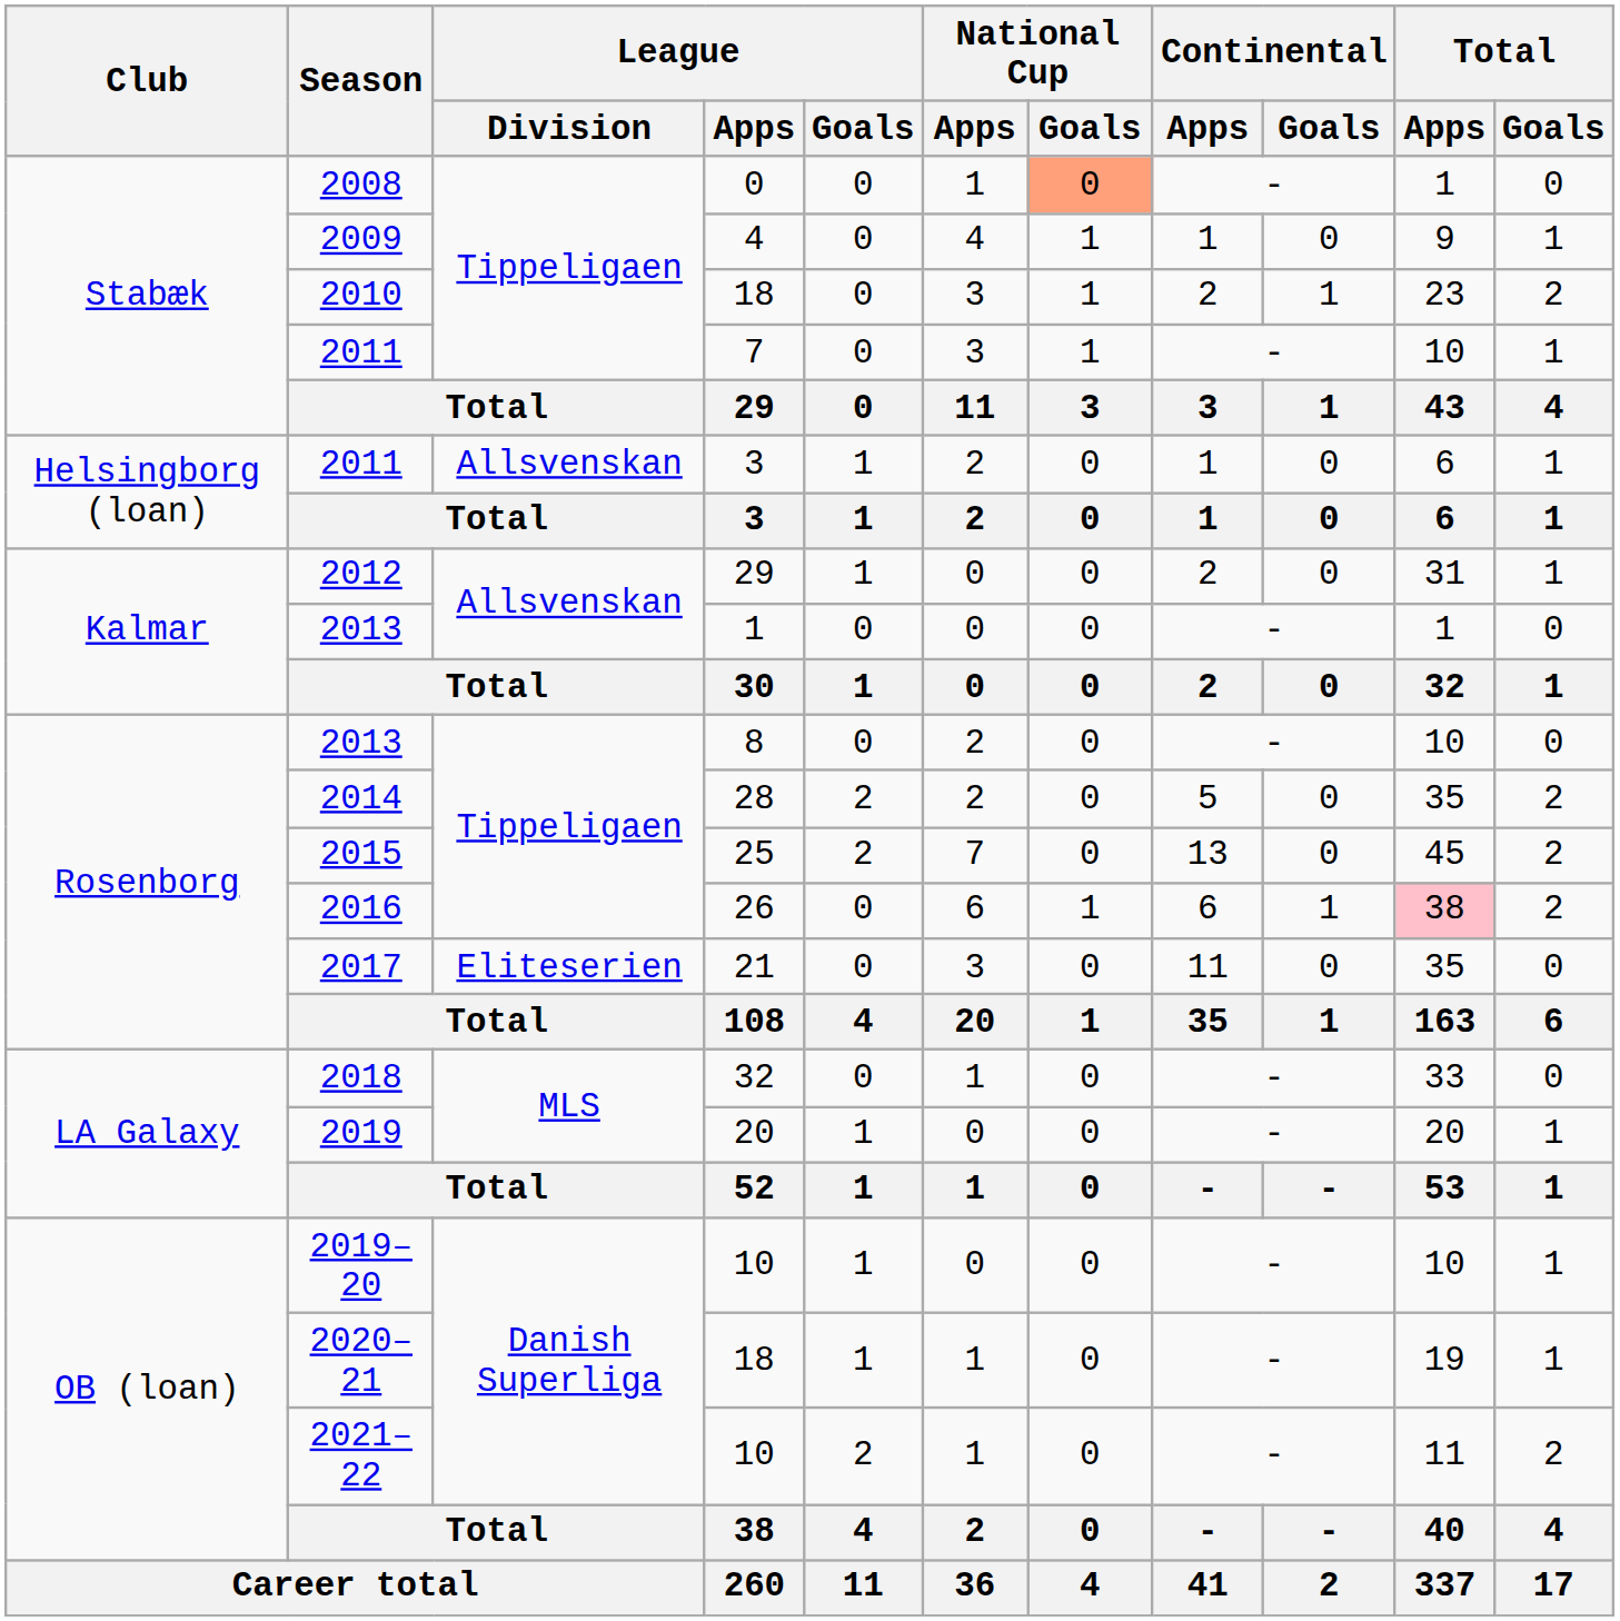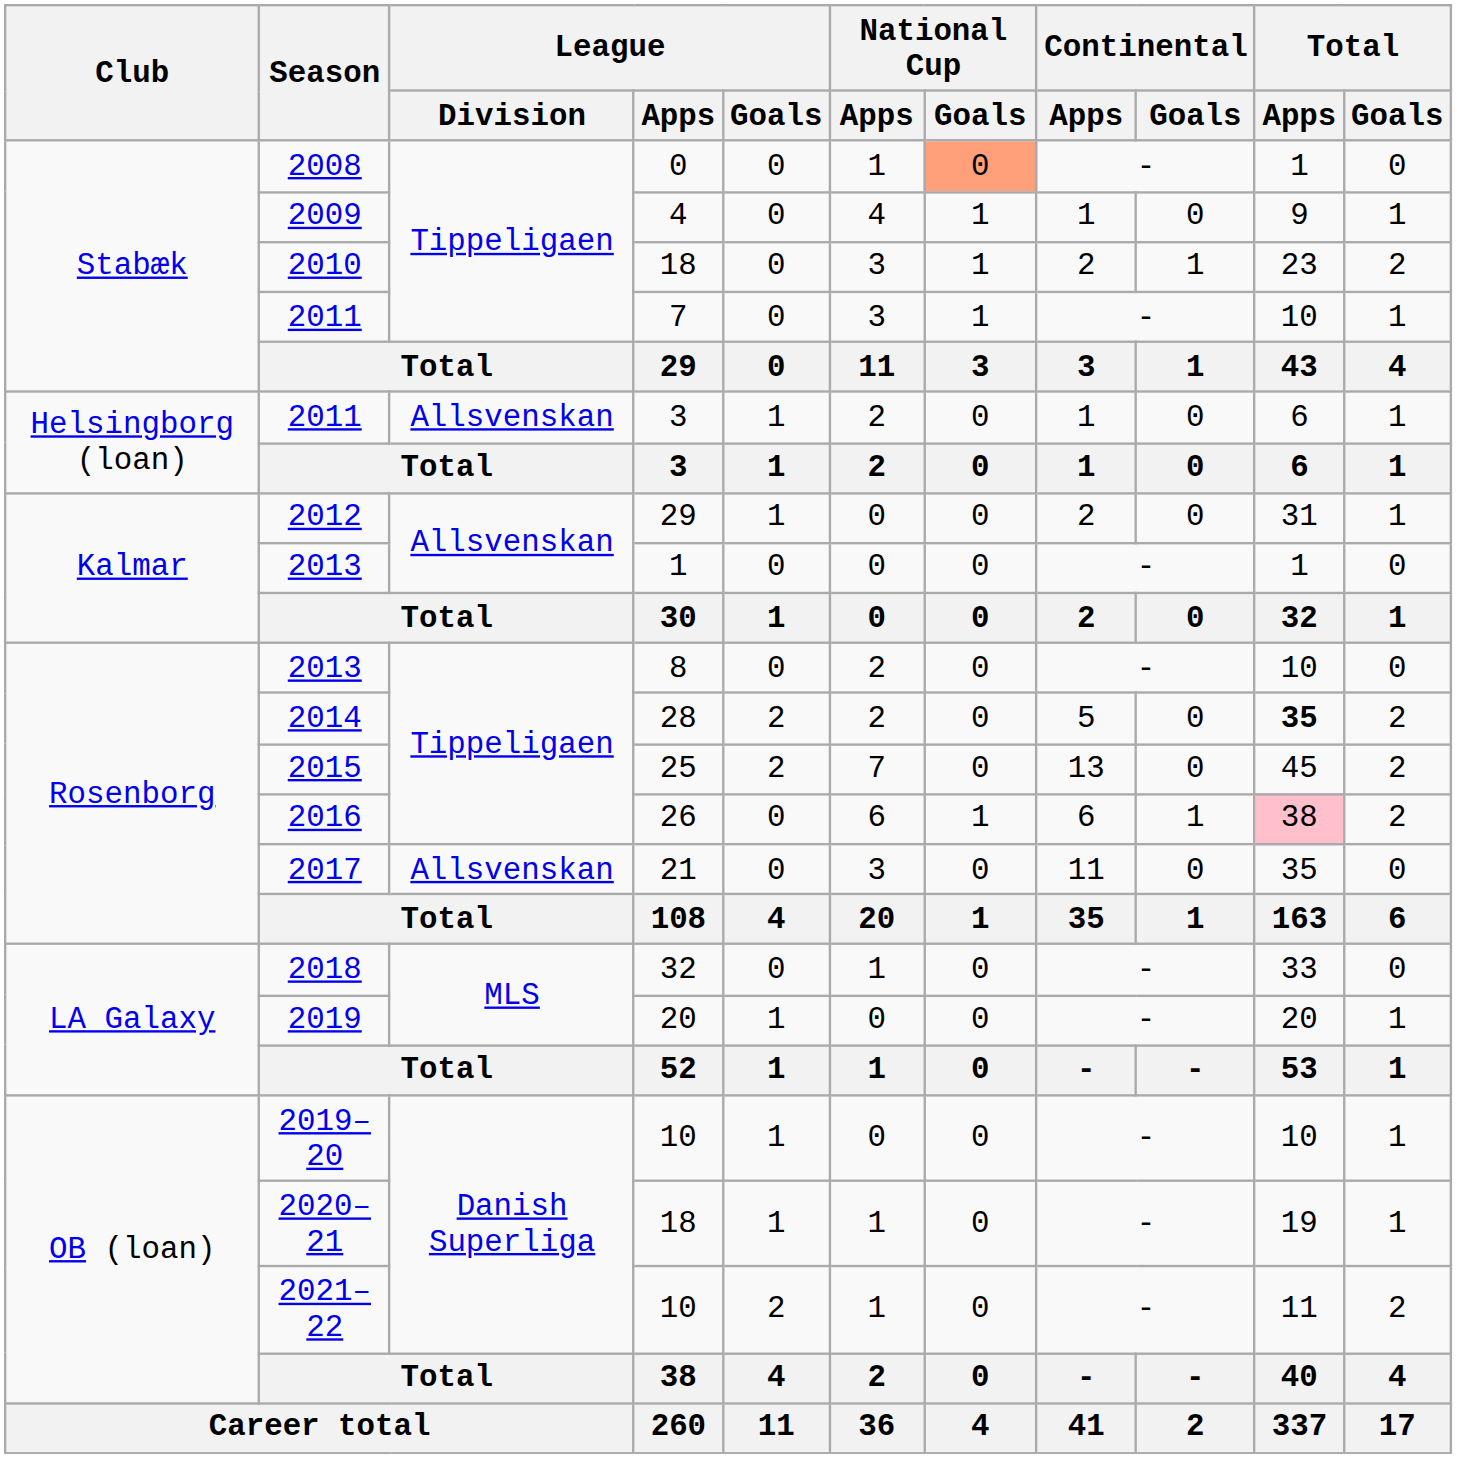2014 | Total / Apps: normal -> bold
2017 | League / Division: Eliteserien -> Allsvenskan
